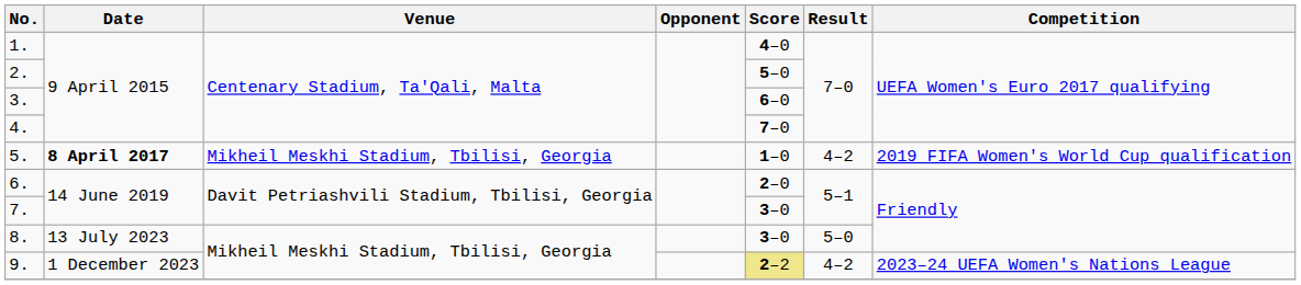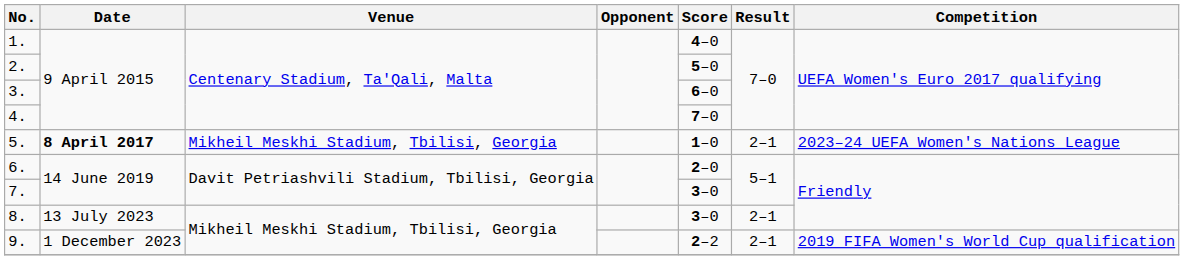5. | Result: 4–2 -> 2–1
5. | Competition: 2019 FIFA Women's World Cup qualification -> 2023–24 UEFA Women's Nations League
8. | Result: 5–0 -> 2–1
9. | Score: khaki background -> no background
9. | Result: 4–2 -> 2–1
9. | Competition: 2023–24 UEFA Women's Nations League -> 2019 FIFA Women's World Cup qualification
